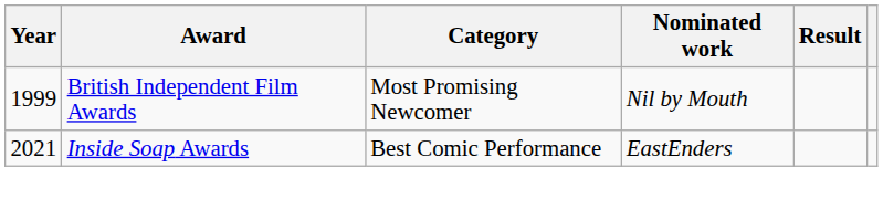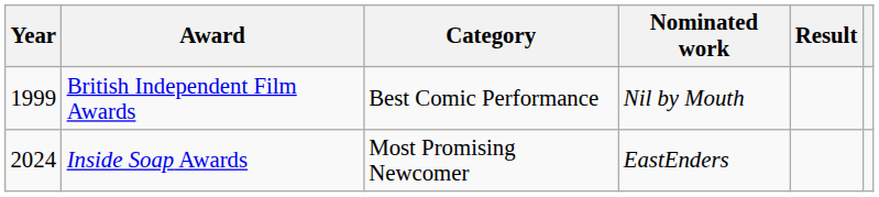British Independent Film Awards | Category: Most Promising Newcomer -> Best Comic Performance
Inside Soap Awards | Year: 2021 -> 2024
Inside Soap Awards | Category: Best Comic Performance -> Most Promising Newcomer
